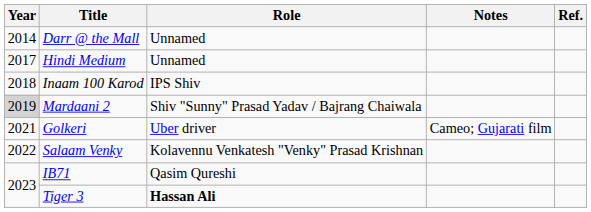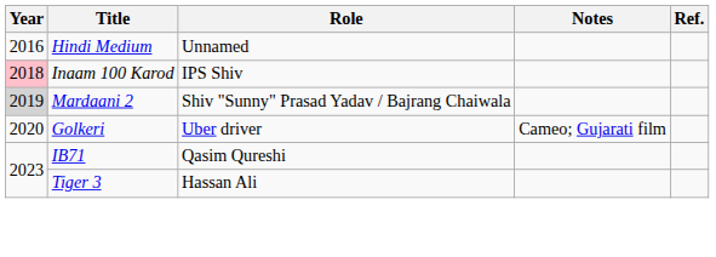- row: 2014 | Darr @ the Mall | Unnamed
Hindi Medium | Year: 2017 -> 2016
Inaam 100 Karod | Year: no background -> pink background
Golkeri | Year: 2021 -> 2020
- row: 2022 | Salaam Venky | Kolavennu Venkatesh "Venky" Prasad Krishnan
Tiger 3 | Role: bold -> normal
